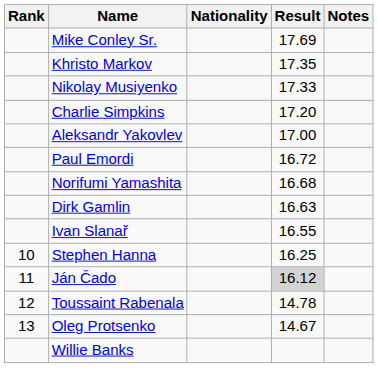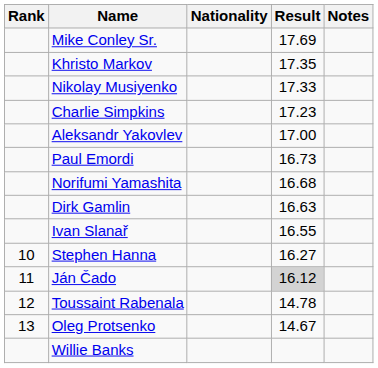Charlie Simpkins | Result: 17.20 -> 17.23
Paul Emordi | Result: 16.72 -> 16.73
Stephen Hanna | Result: 16.25 -> 16.27
